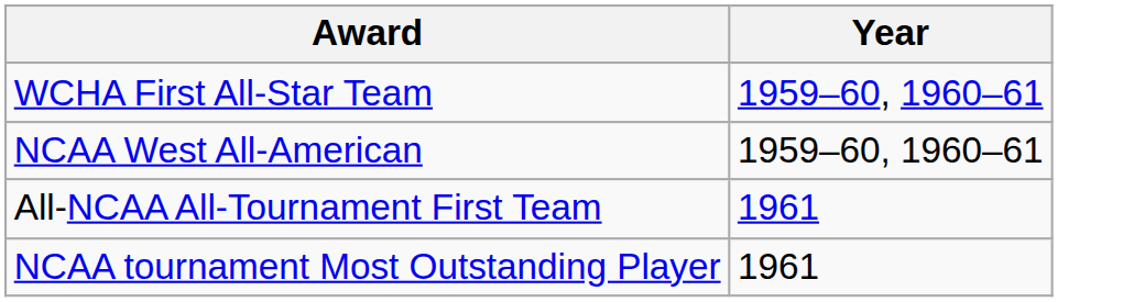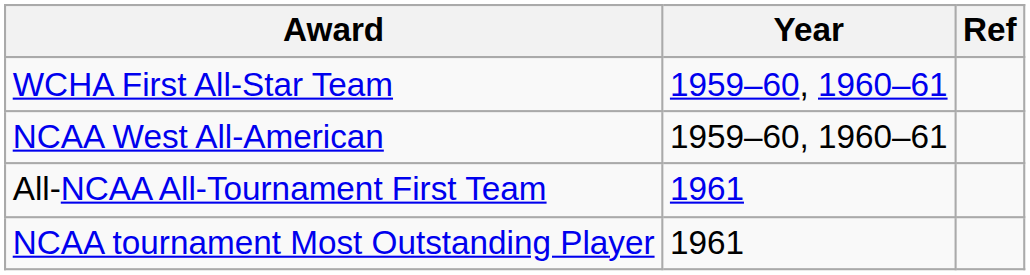+ column: Ref
